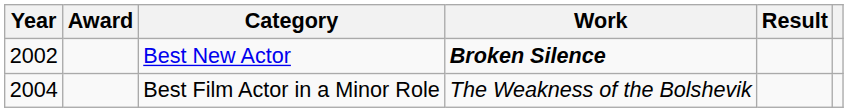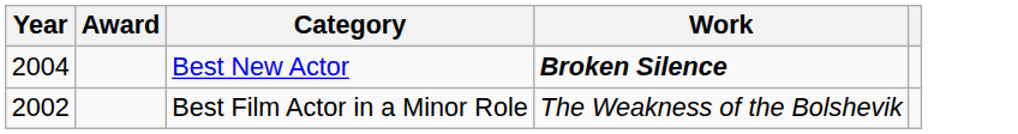- column: Result
Best New Actor | Year: 2002 -> 2004
Best Film Actor in a Minor Role | Year: 2004 -> 2002
